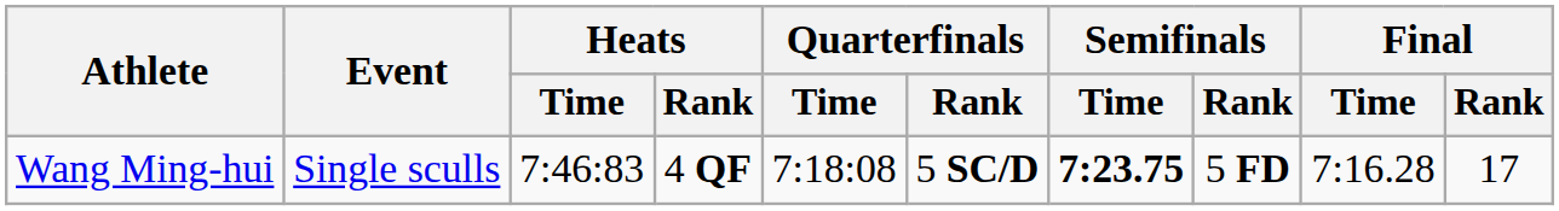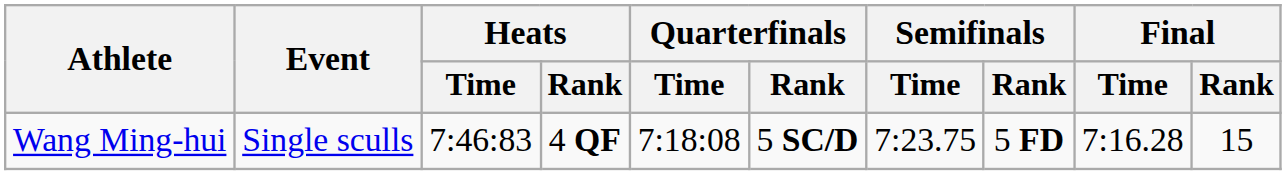Wang Ming-hui | Semifinals / Time: bold -> normal
Wang Ming-hui | Final / Rank: 17 -> 15
